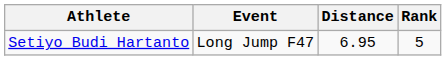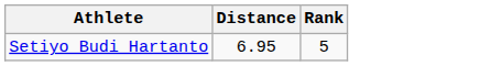- column: Event | Long Jump F47
